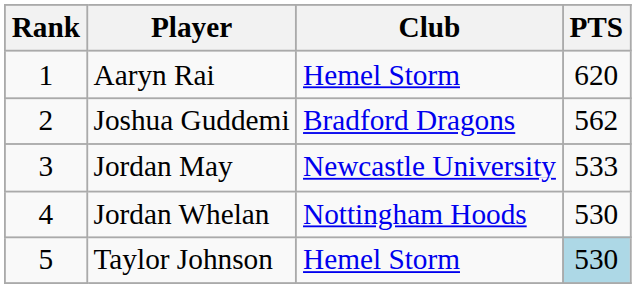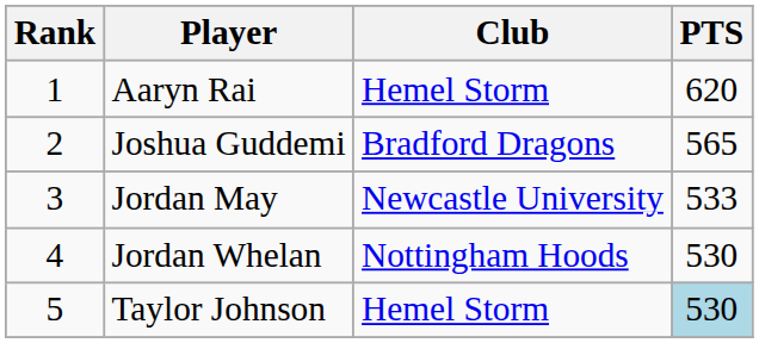Joshua Guddemi | PTS: 562 -> 565
